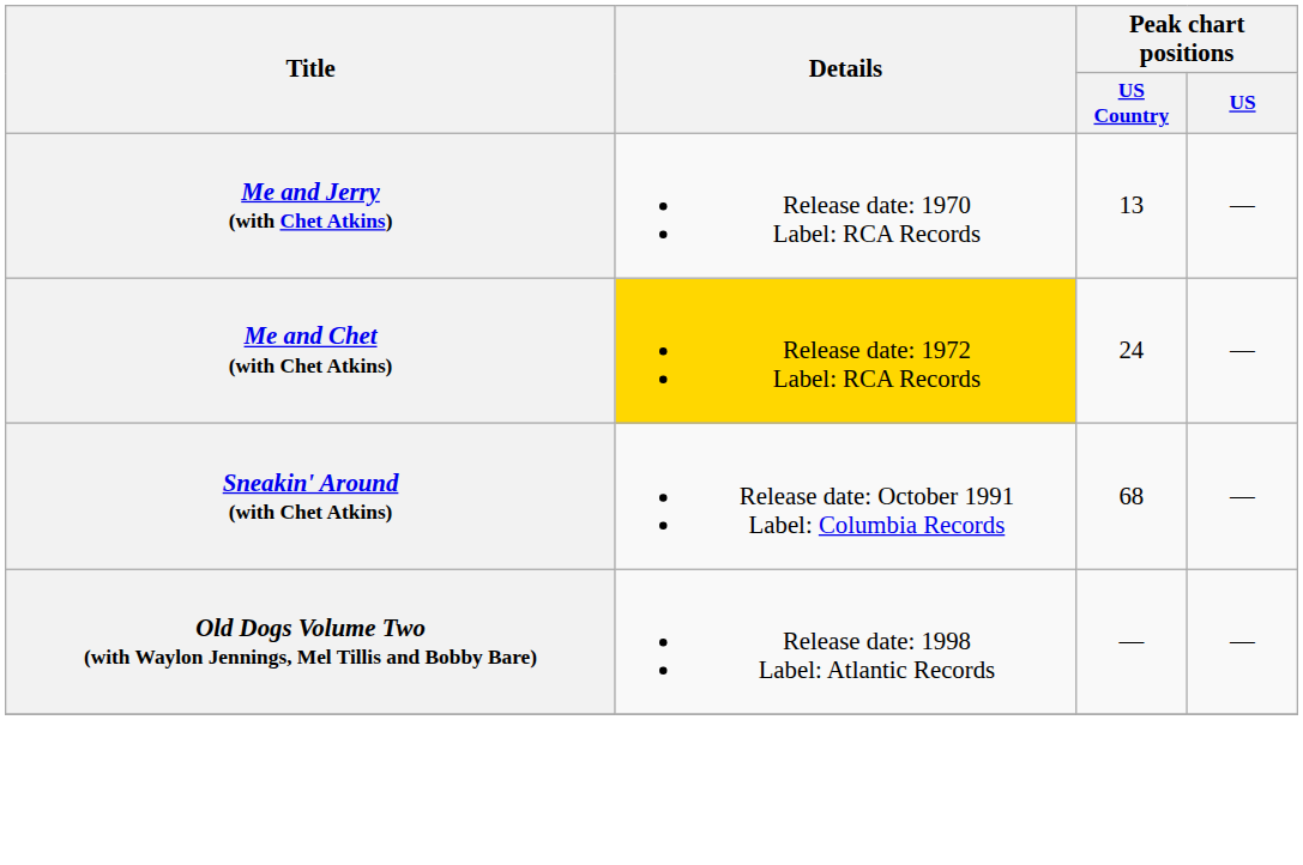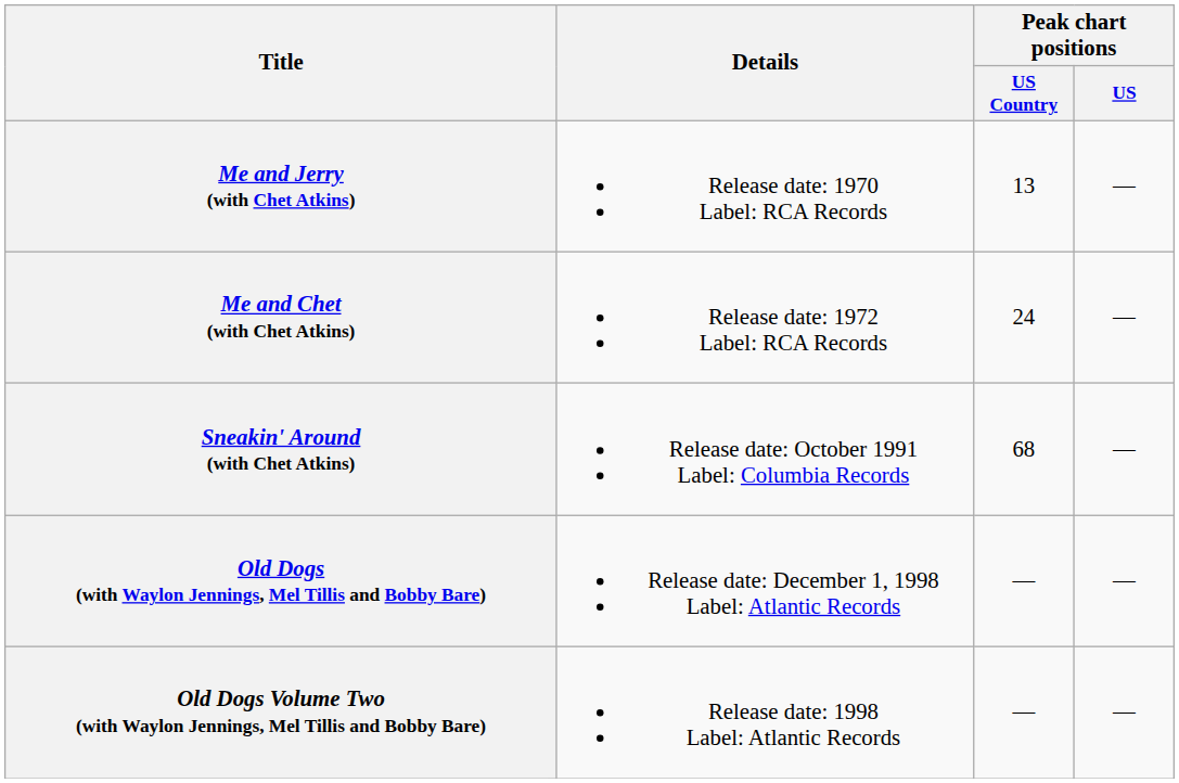Me and Chet (with Chet Atkins) | Details: gold background -> no background
+ row: Old Dogs (with Waylon Jennings, Mel Tillis and Bobby Bare) | Release date: December 1, 1998 Label: Atlantic Records | — | —
